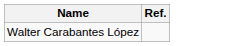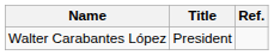+ column: Title | President
